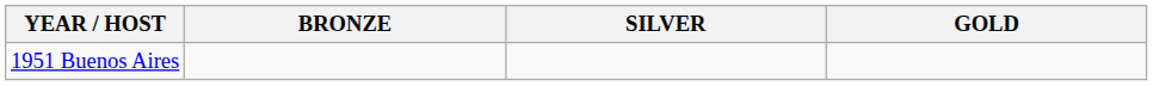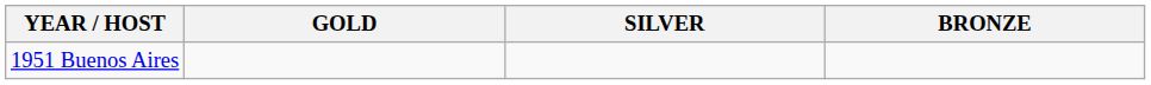columns swapped: GOLD <-> BRONZE
